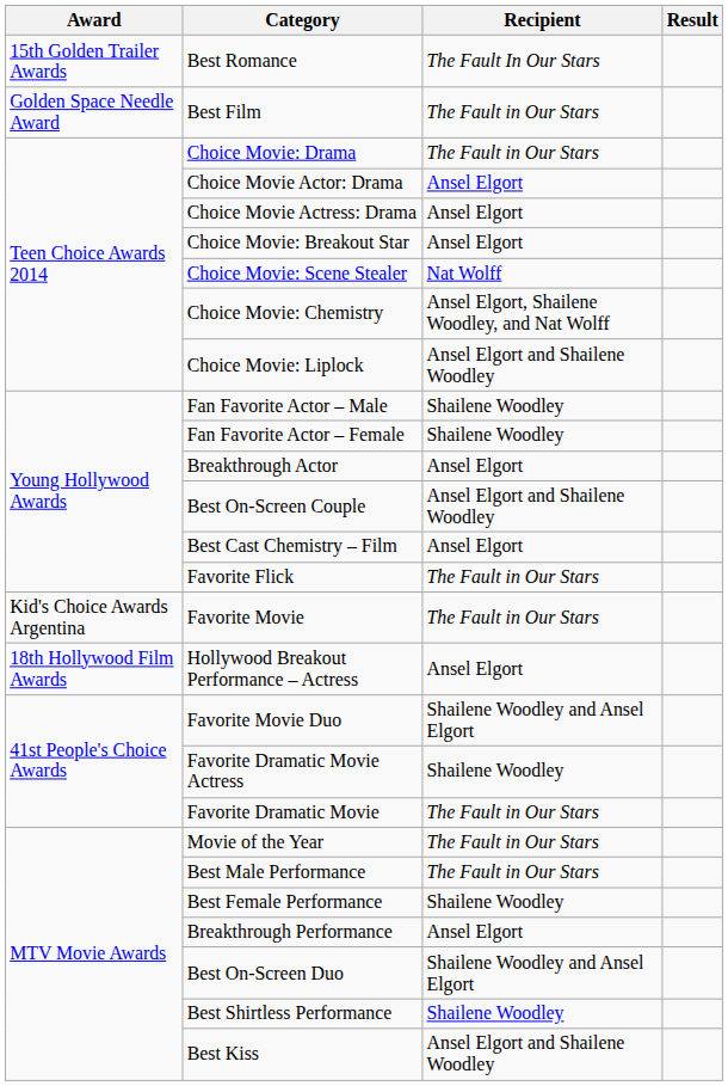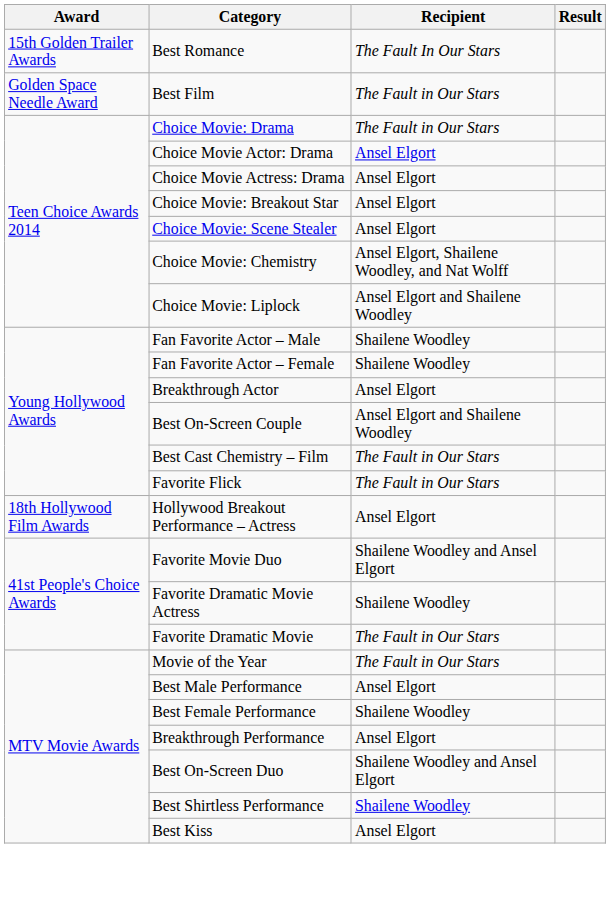Choice Movie: Scene Stealer | Recipient: Nat Wolff -> Ansel Elgort
Best Cast Chemistry – Film | Recipient: Ansel Elgort -> The Fault in Our Stars
- row: Kid's Choice Awards Argentina | Favorite Movie | The Fault in Our Stars
Best Male Performance | Recipient: The Fault in Our Stars -> Ansel Elgort
Best Kiss | Recipient: Ansel Elgort and Shailene Woodley -> Ansel Elgort
